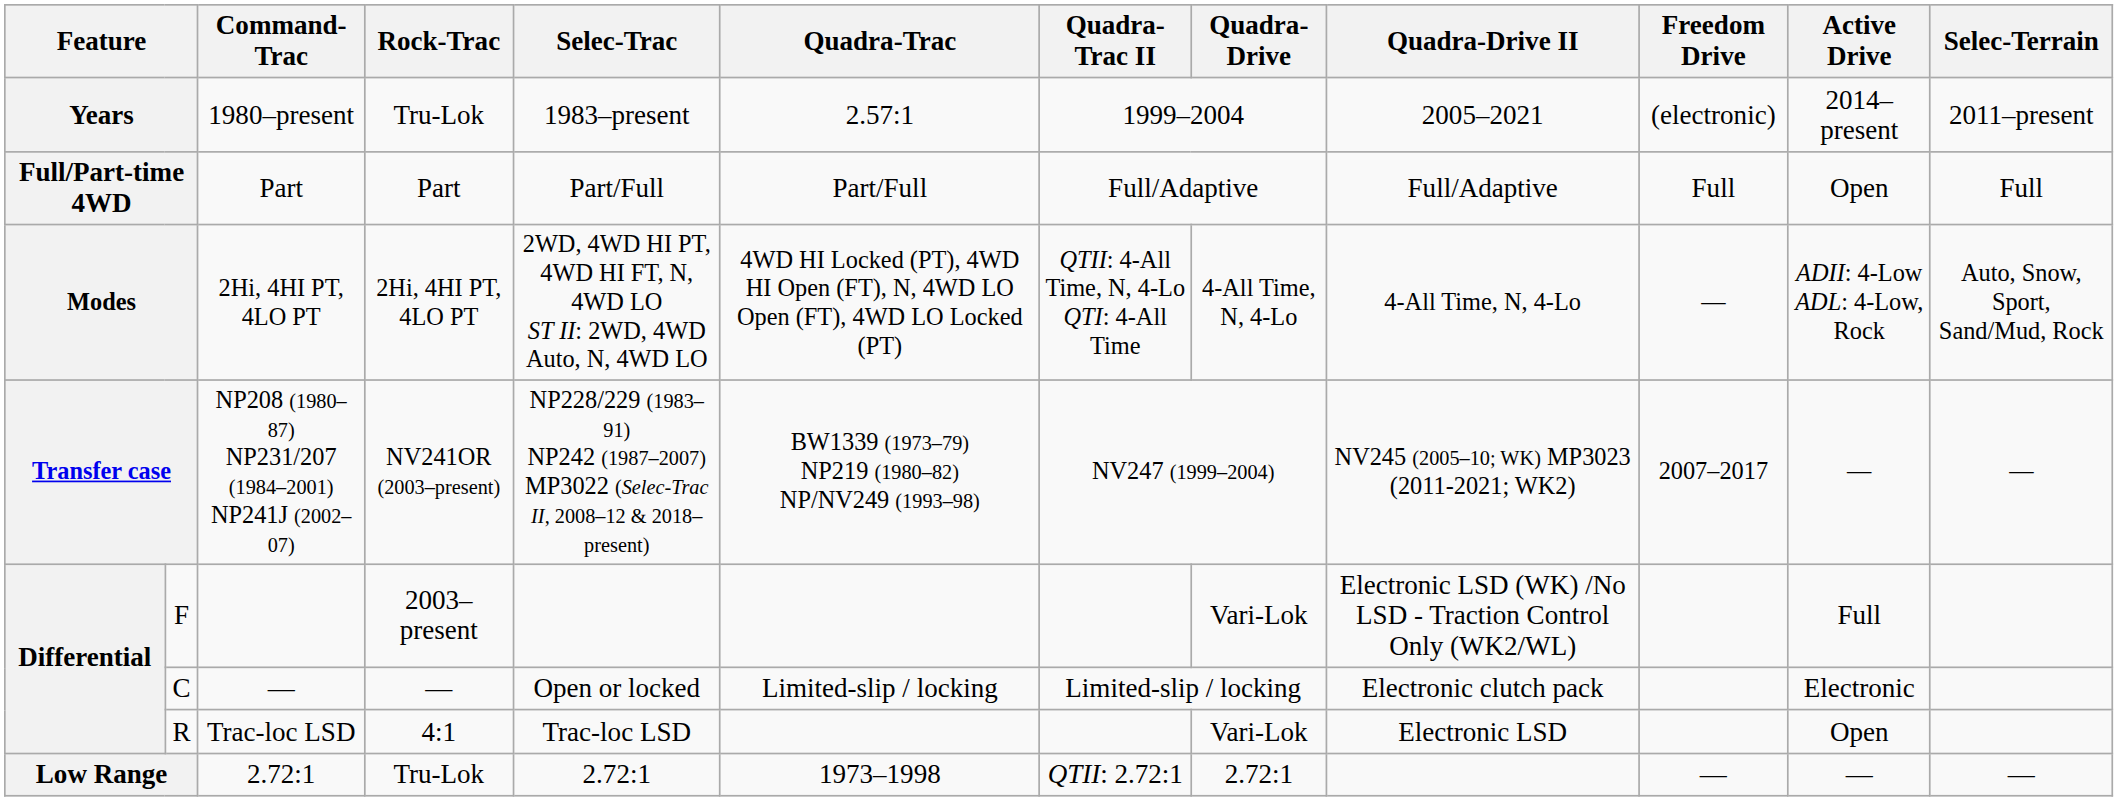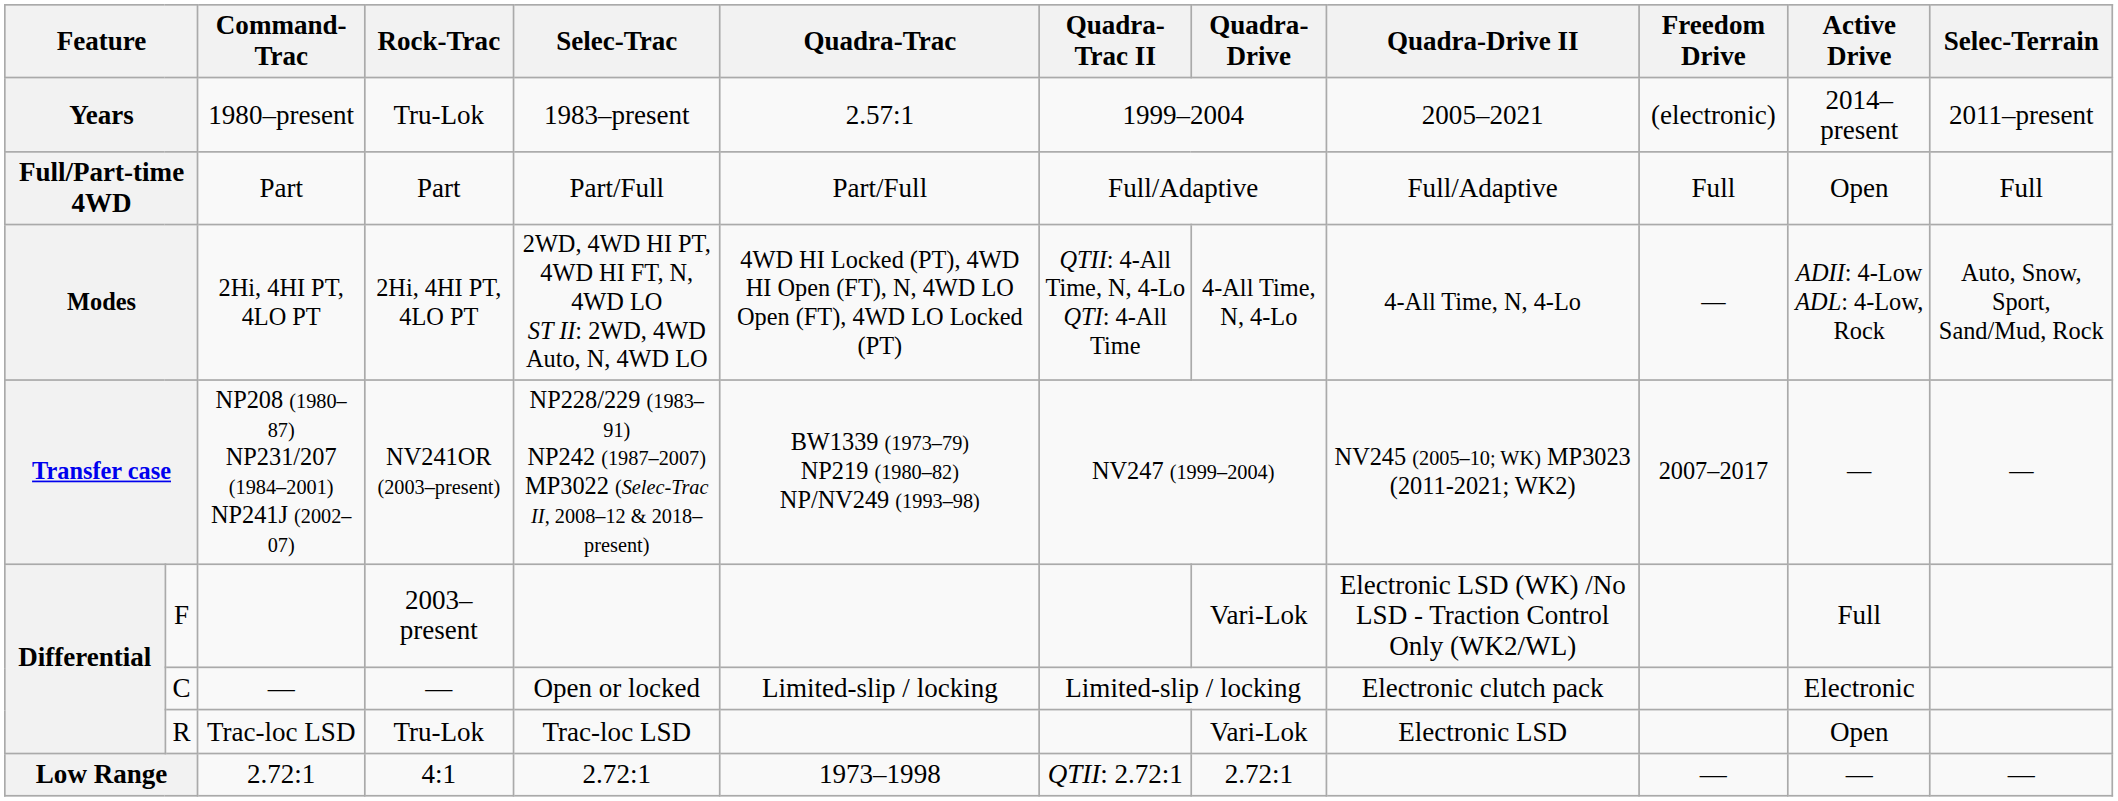R | Rock-Trac: 4:1 -> Tru-Lok
Low Range | Rock-Trac: Tru-Lok -> 4:1
